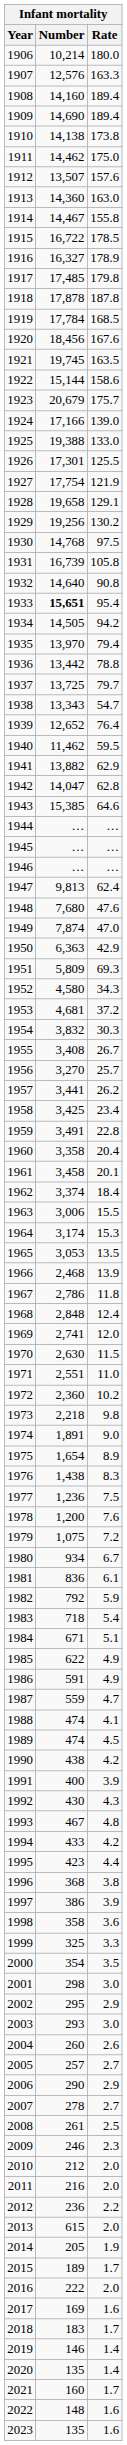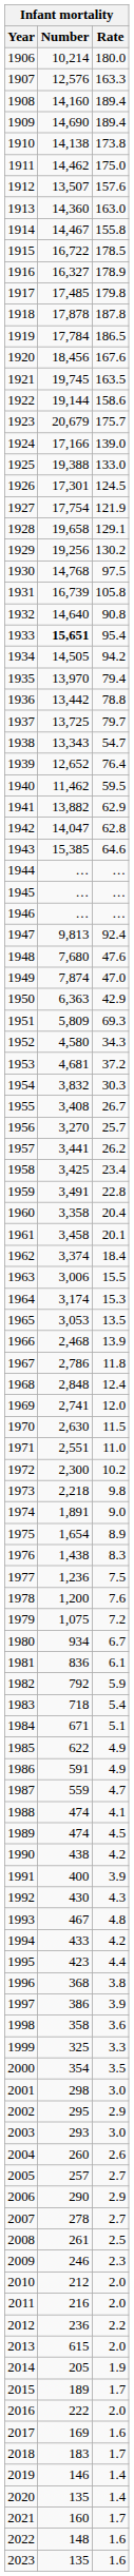1919 | Rate: 168.5 -> 186.5
1922 | Number: 15,144 -> 19,144
1926 | Rate: 125.5 -> 124.5
1947 | Rate: 62.4 -> 92.4
1972 | Number: 2,360 -> 2,300
